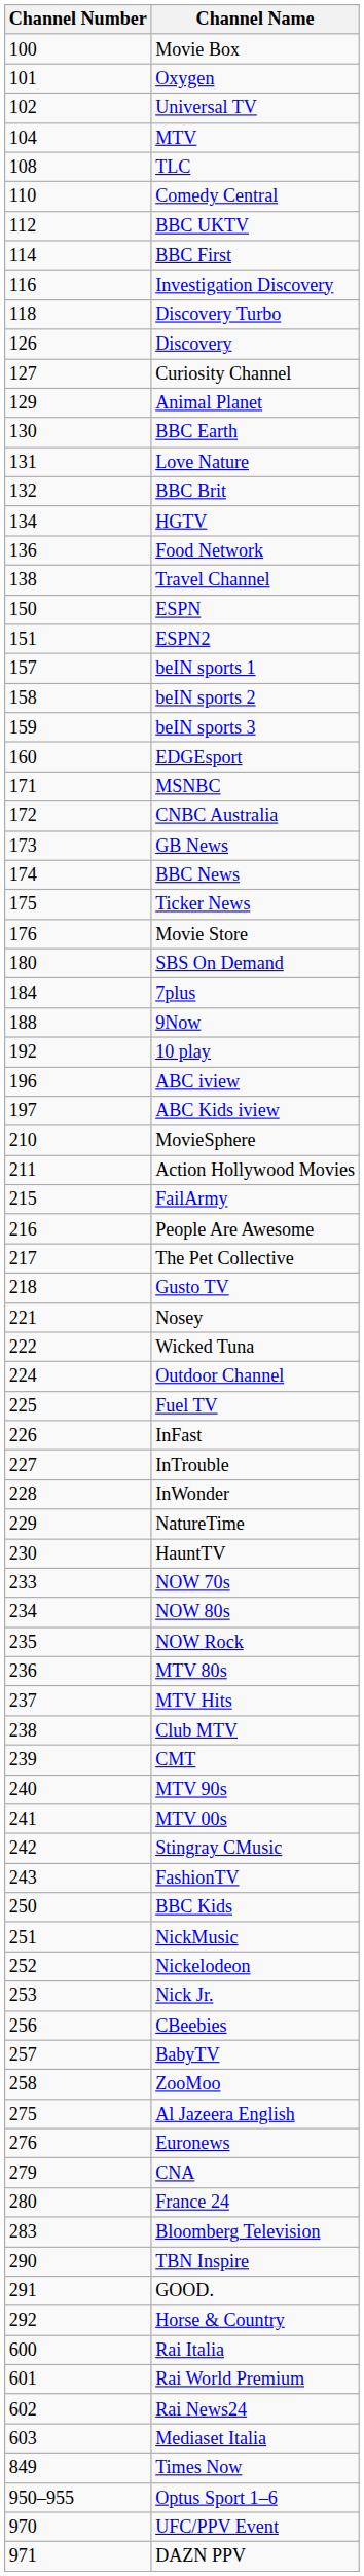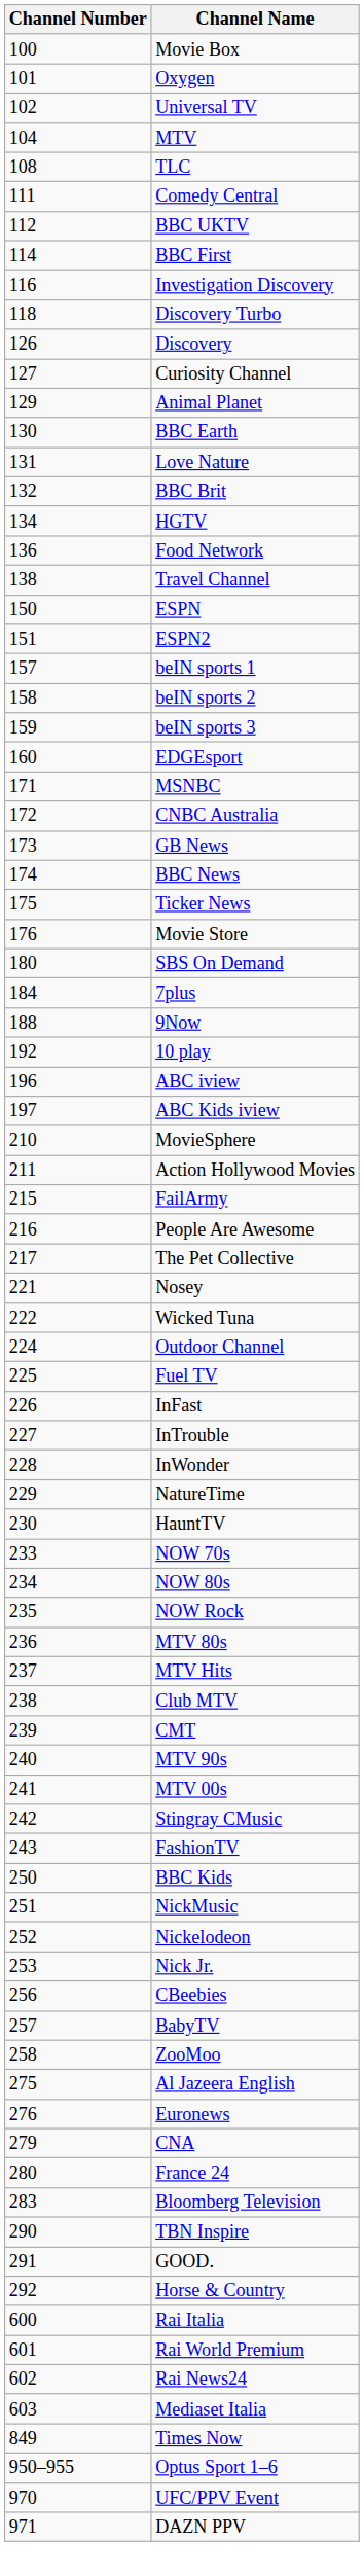Comedy Central | Channel Number: 110 -> 111
- row: 218 | Gusto TV
